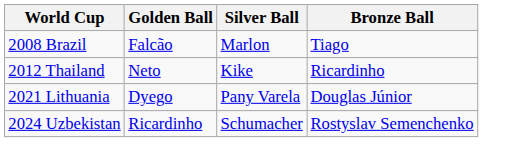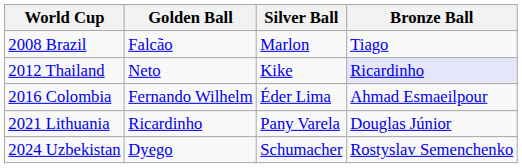2012 Thailand | Bronze Ball: no background -> lavender background
+ row: 2016 Colombia | Fernando Wilhelm | Éder Lima | Ahmad Esmaeilpour
2021 Lithuania | Golden Ball: Dyego -> Ricardinho
2024 Uzbekistan | Golden Ball: Ricardinho -> Dyego
